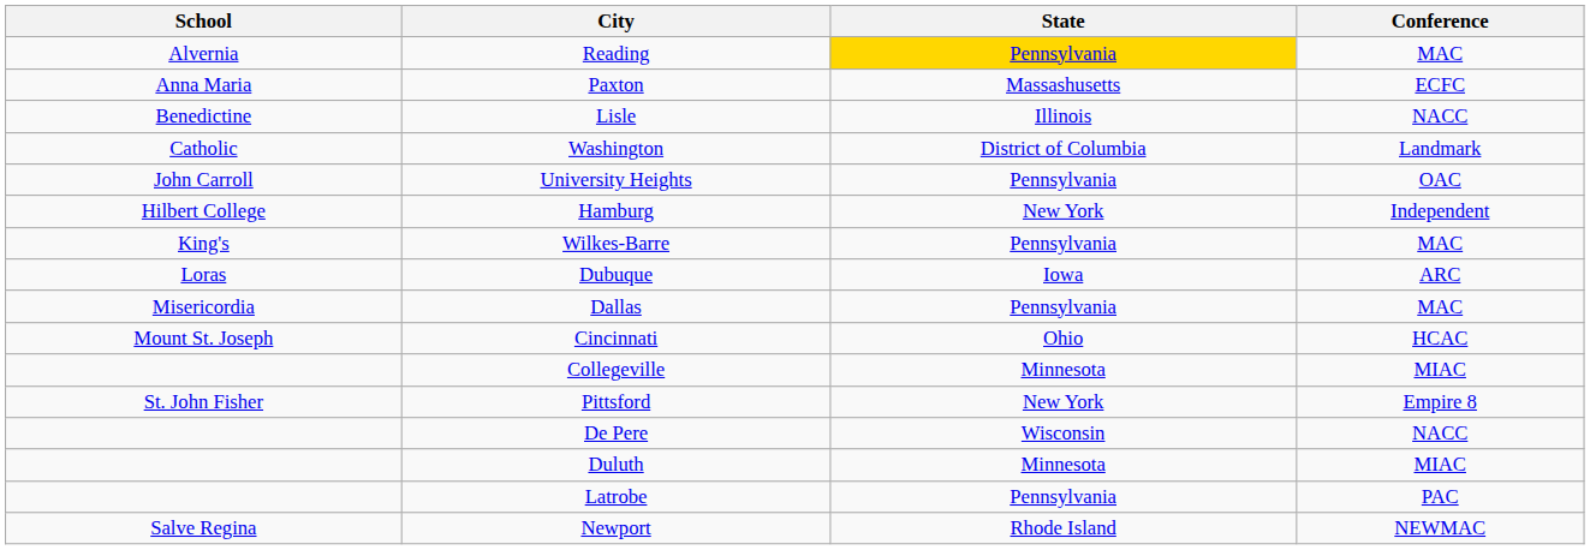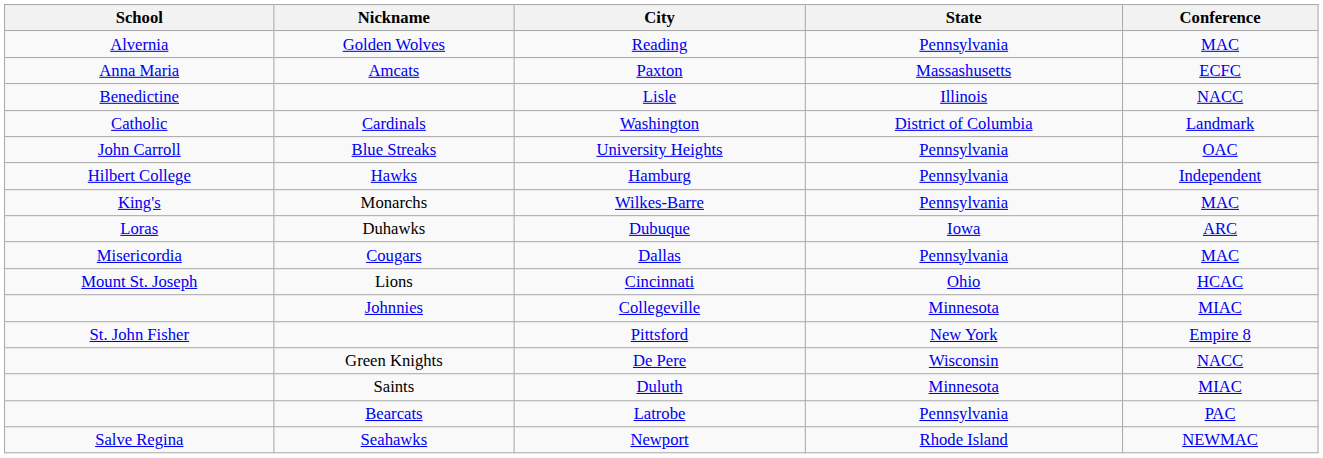+ column: Nickname | Golden Wolves | Amcats | Cardinals | Blue Streaks | Hawks | Monarchs | Duhawks | Cougars | Lions | Johnnies | Green Knights | Saints | Bearcats | Seahawks
Reading | State: gold background -> no background
Hamburg | State: New York -> Pennsylvania
